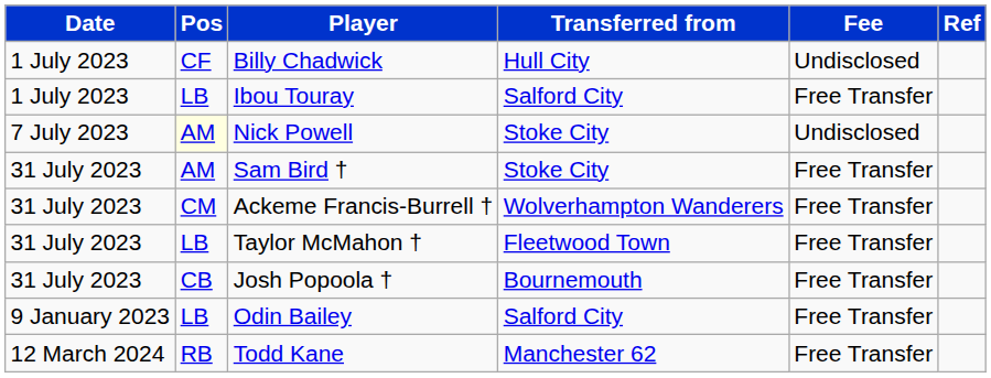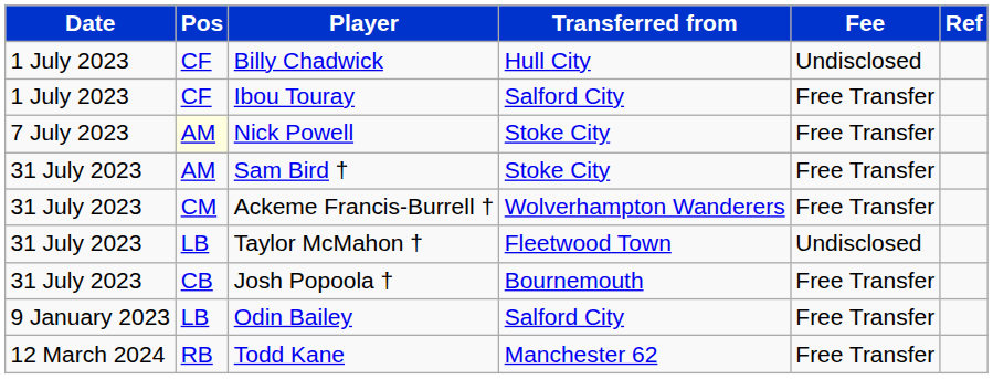Ibou Touray | Pos: LB -> CF
Nick Powell | Fee: Undisclosed -> Free Transfer
Taylor McMahon † | Fee: Free Transfer -> Undisclosed
